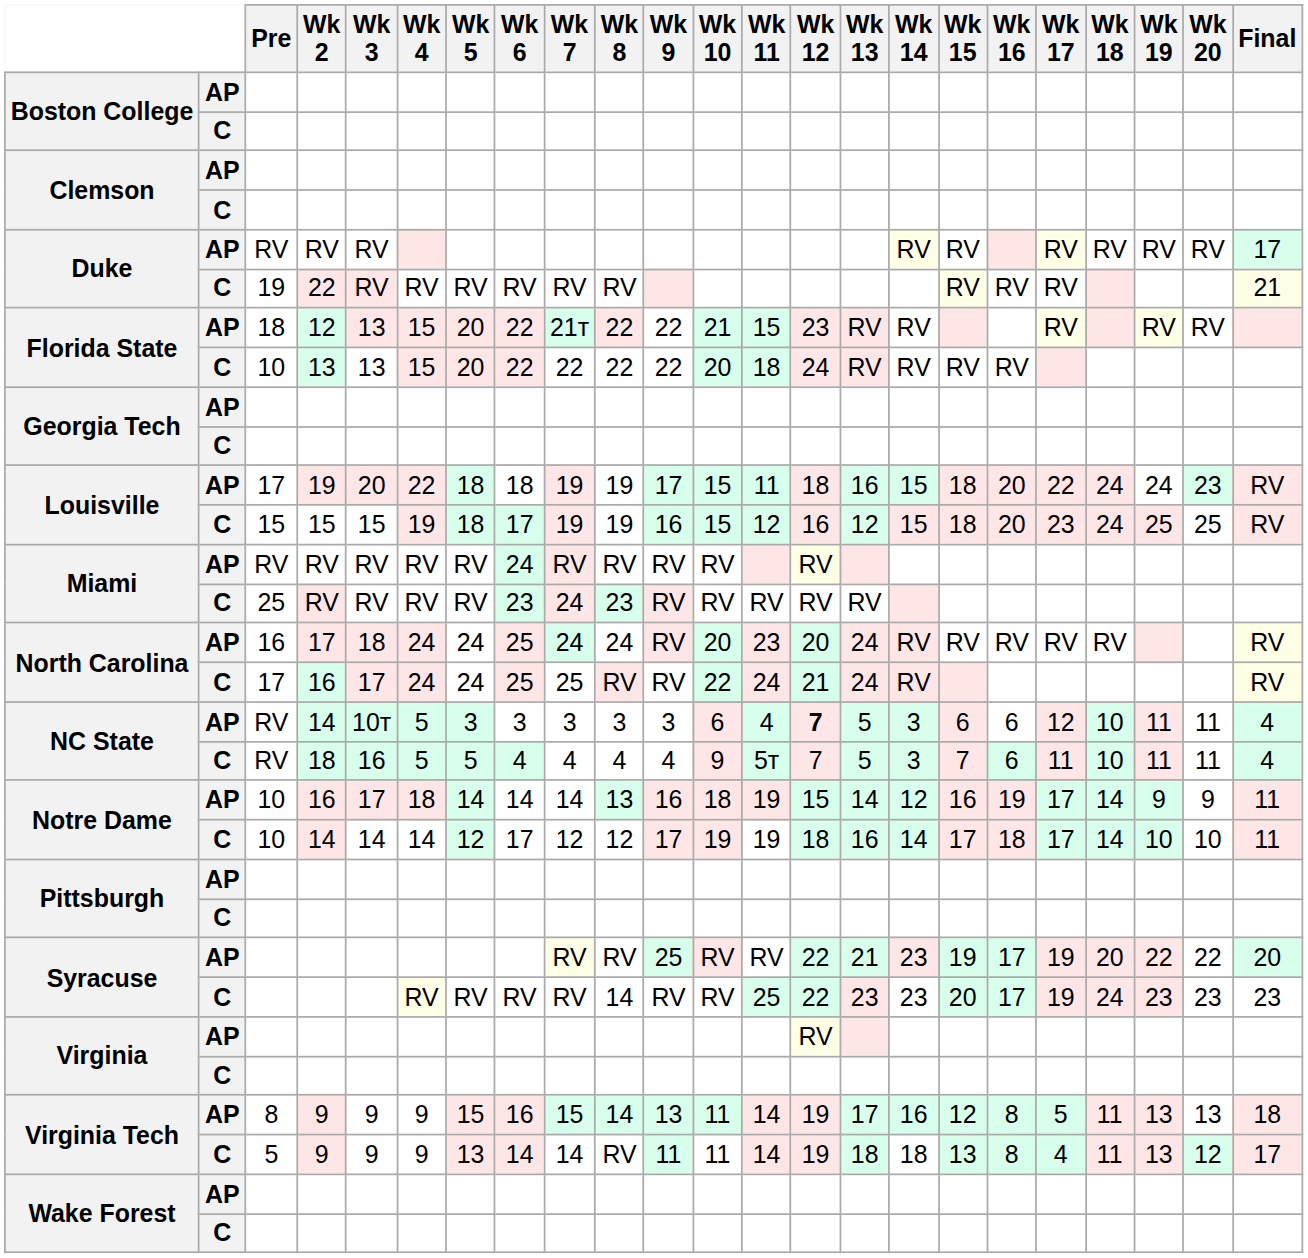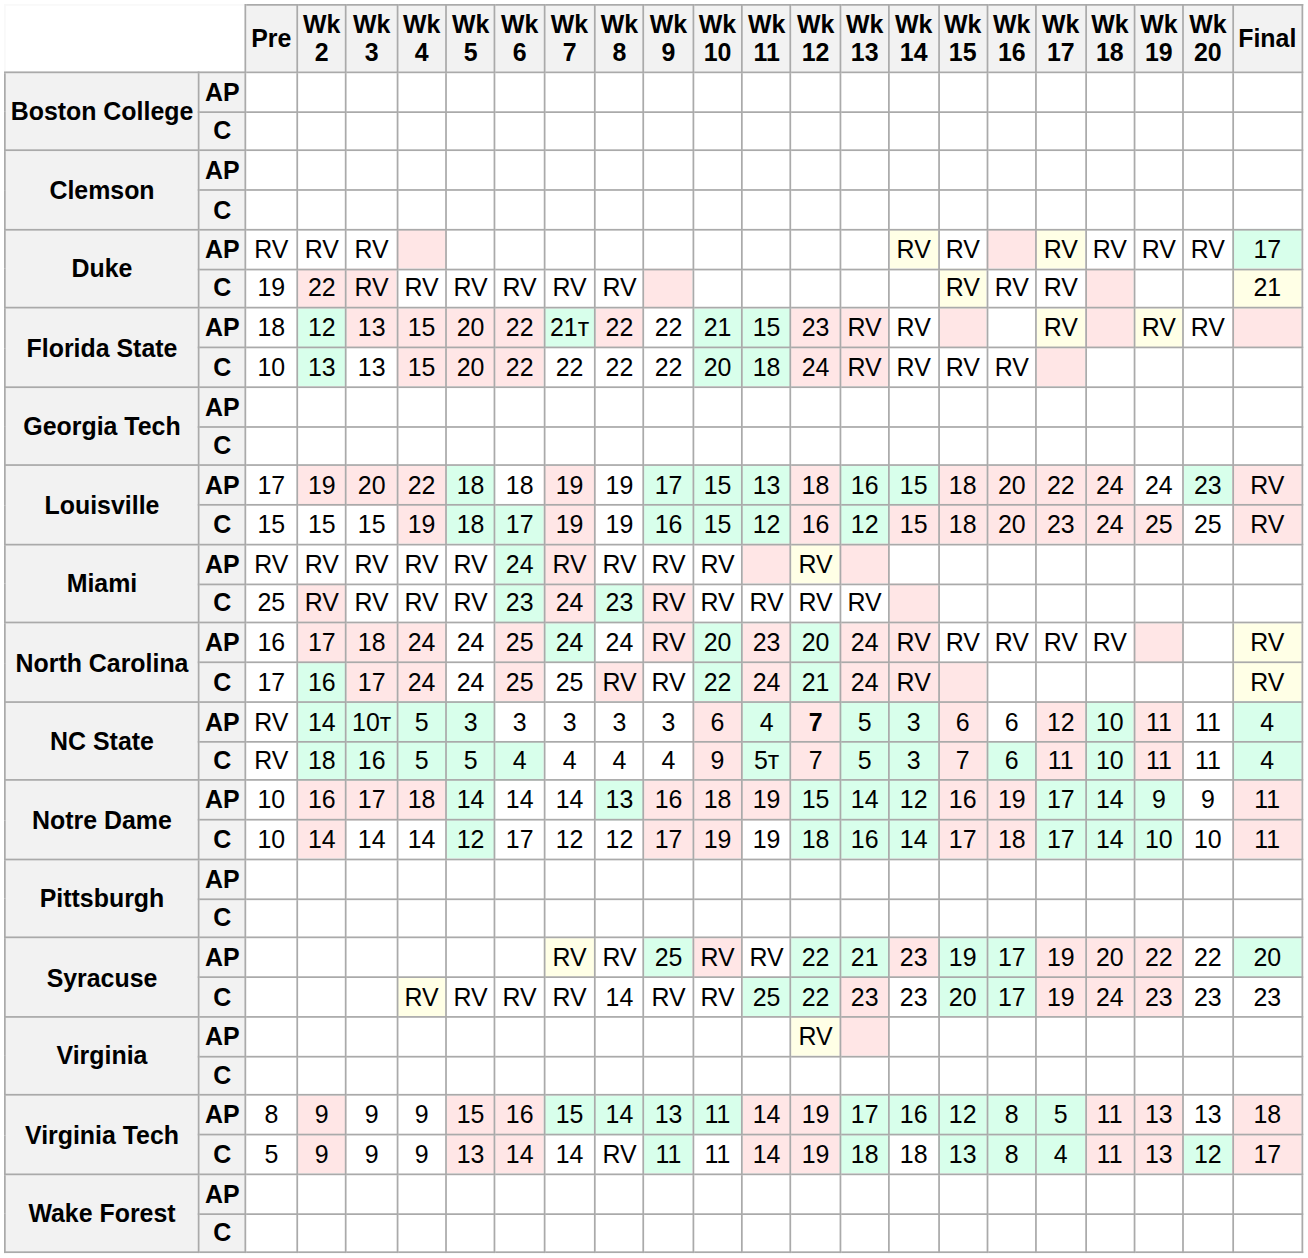Louisville / AP | Wk 11: 11 -> 13
